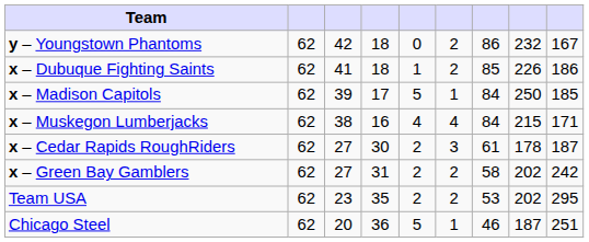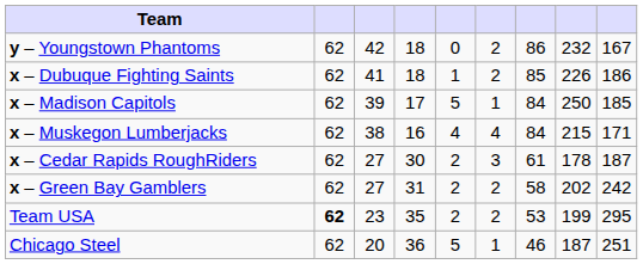Team USA | column 2: normal -> bold
Team USA | column 8: 202 -> 199
